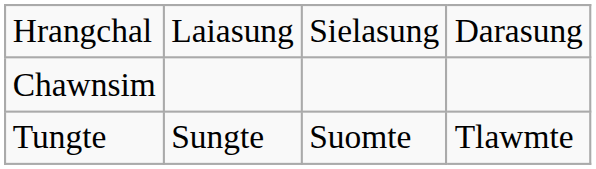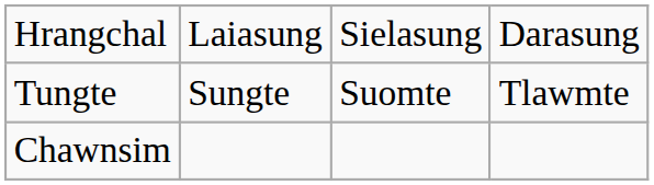rows swapped: Tungte <-> Chawnsim
